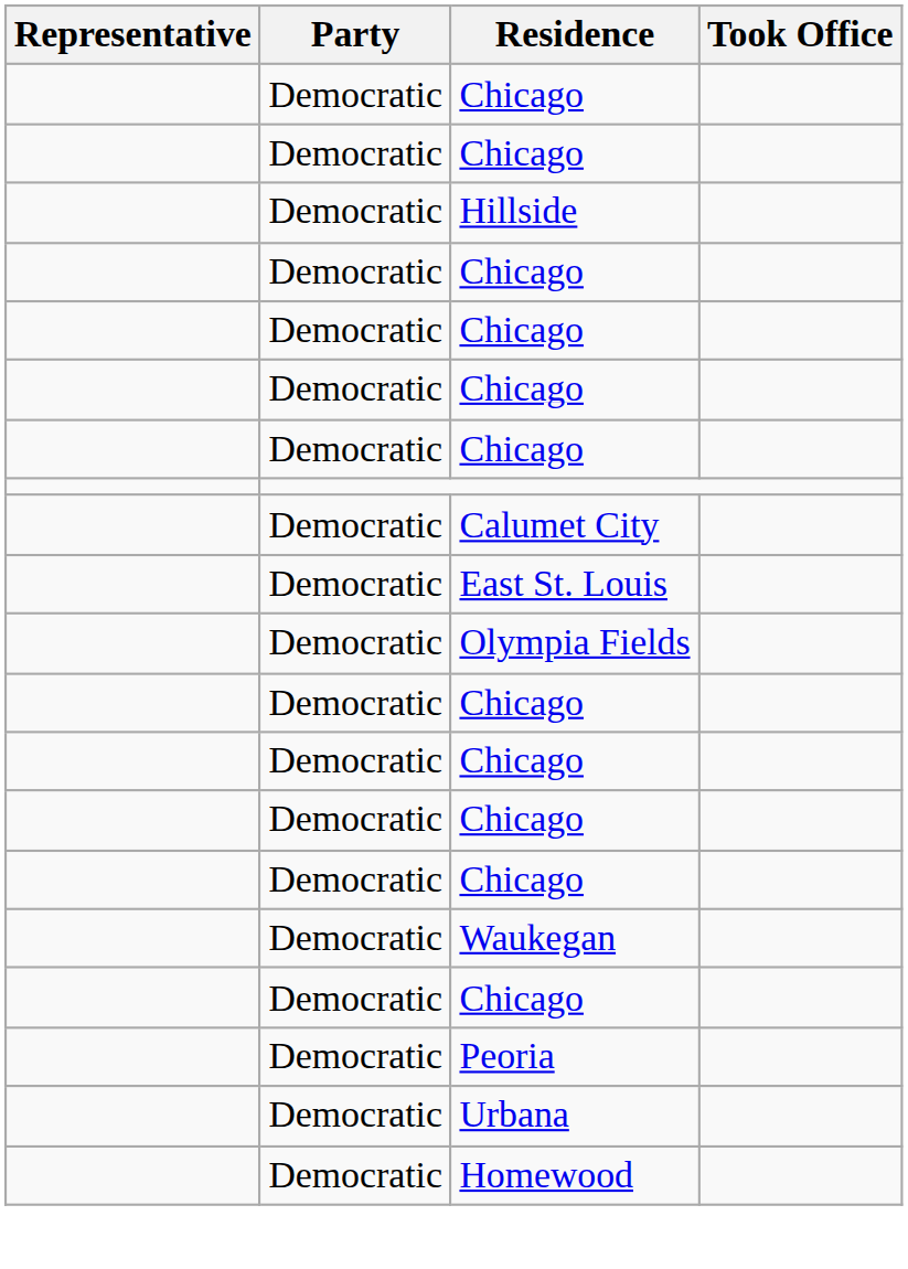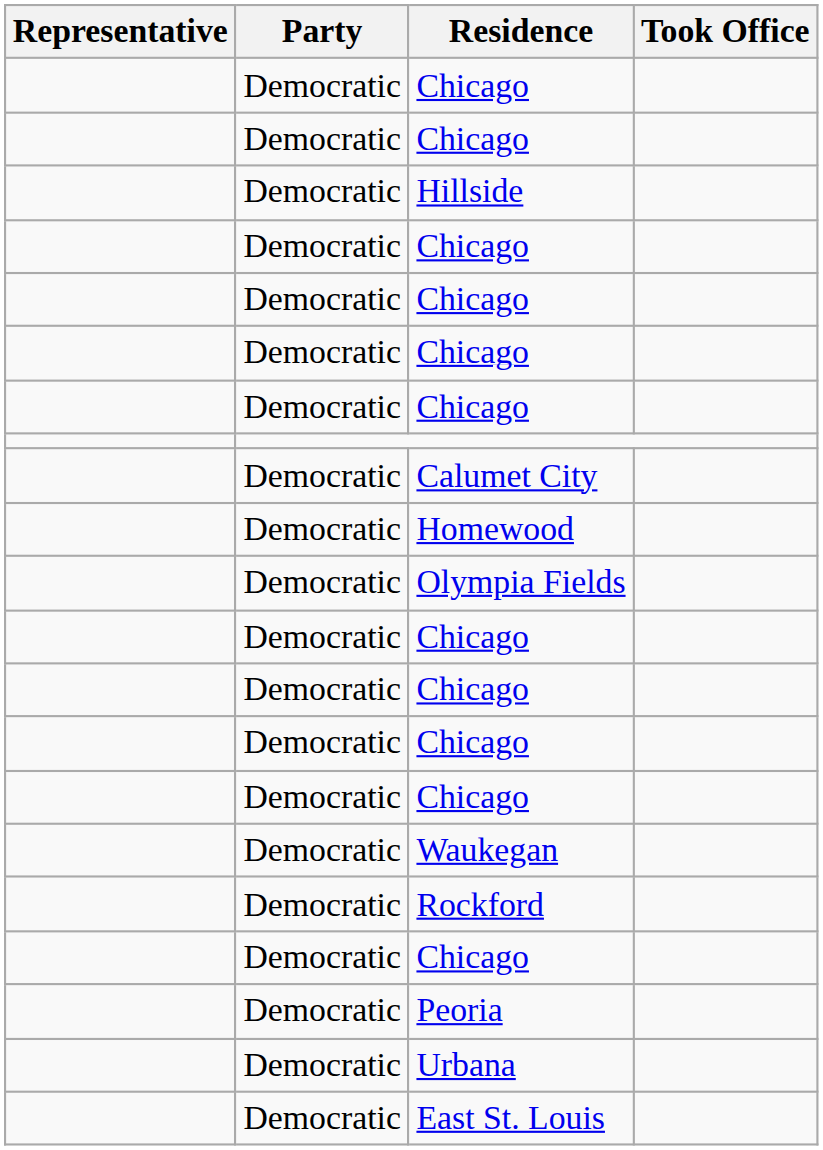rows swapped: Homewood <-> East St. Louis
+ row: Democratic | Rockford
